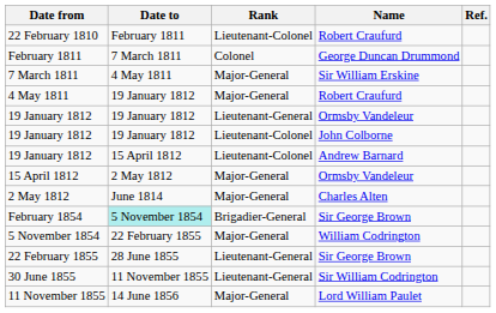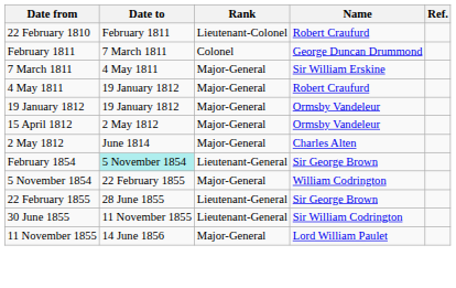19 January 1812 / Ormsby Vandeleur | Rank: Lieutenant-General -> Major-General
- row: 19 January 1812 | 19 January 1812 | Lieutenant-Colonel | John Colborne
- row: 19 January 1812 | 15 April 1812 | Lieutenant-Colonel | Andrew Barnard
February 1854 | Rank: Brigadier-General -> Lieutenant-General
